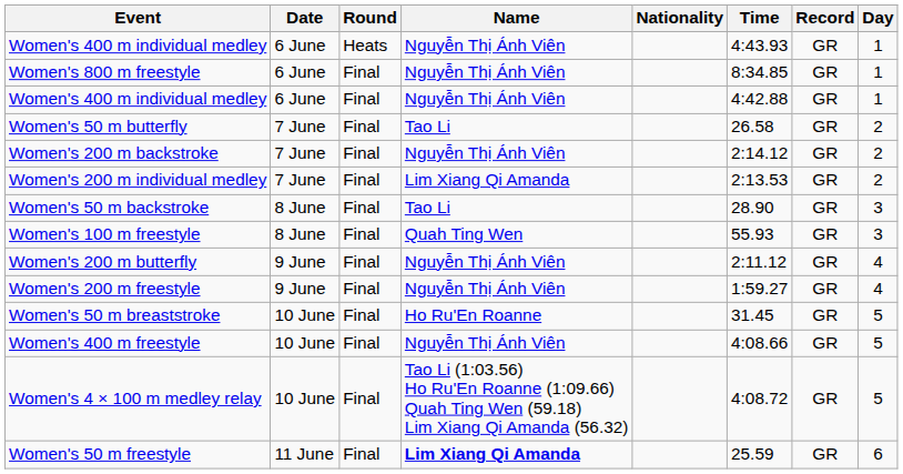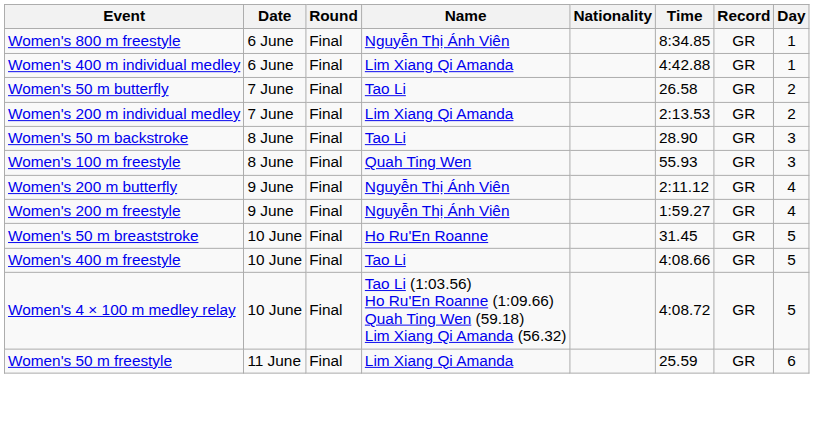- row: Women's 400 m individual medley | 6 June | Heats | Nguyễn Thị Ánh Viên | 4:43.93 | GR | 1
Women's 400 m individual medley / Final | Name: Nguyễn Thị Ánh Viên -> Lim Xiang Qi Amanda
- row: Women's 200 m backstroke | 7 June | Final | Nguyễn Thị Ánh Viên | 2:14.12 | GR | 2
Women's 400 m freestyle | Name: Nguyễn Thị Ánh Viên -> Tao Li
Women's 50 m freestyle | Name: bold -> normal
